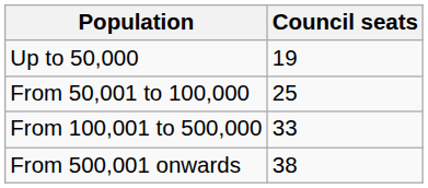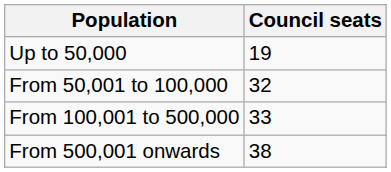From 50,001 to 100,000 | Council seats: 25 -> 32
